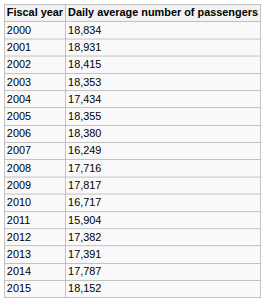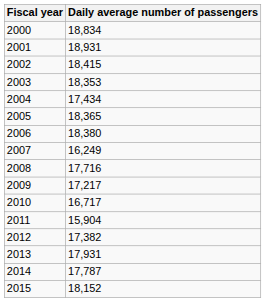2005 | Daily average number of passengers: 18,355 -> 18,365
2009 | Daily average number of passengers: 17,817 -> 17,217
2013 | Daily average number of passengers: 17,391 -> 17,931
